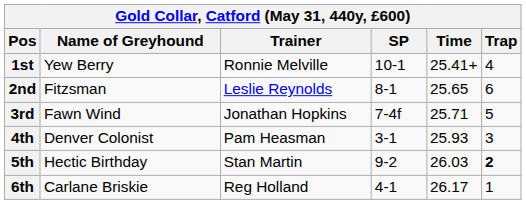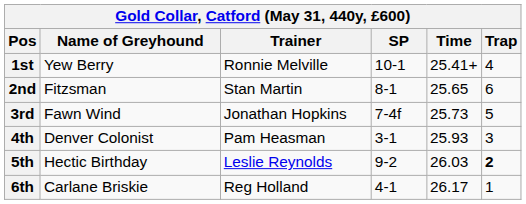2nd | Trainer: Leslie Reynolds -> Stan Martin
3rd | Time: 25.71 -> 25.73
5th | Trainer: Stan Martin -> Leslie Reynolds
